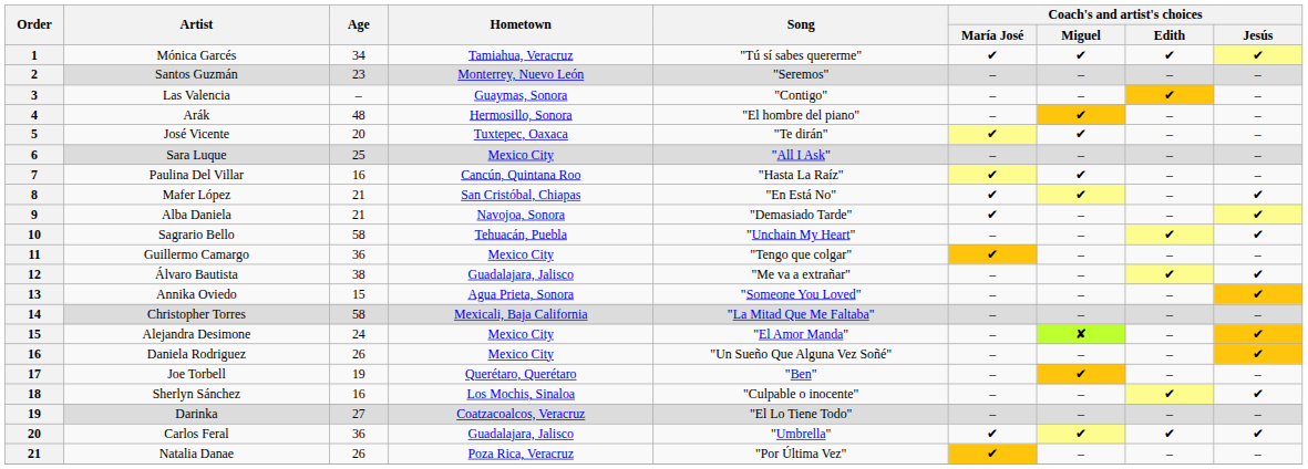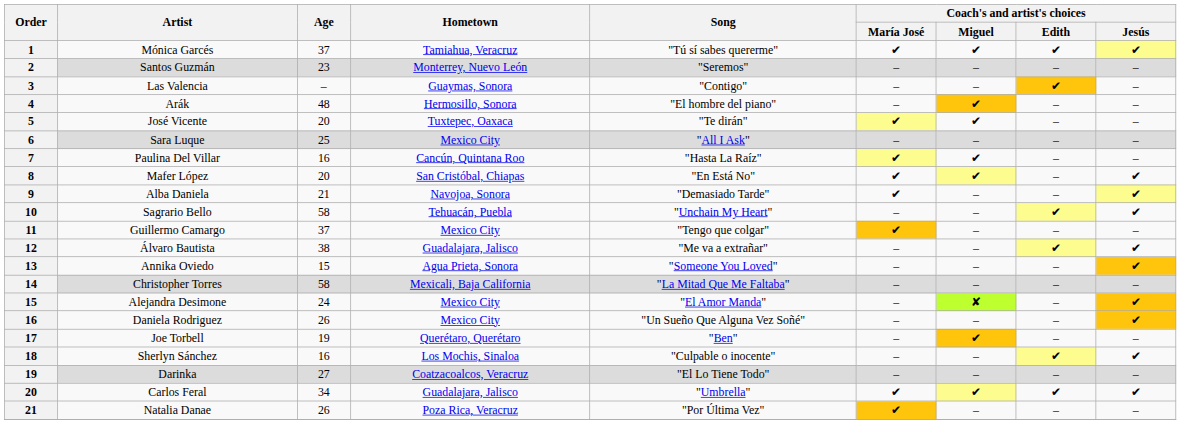Mónica Garcés | Age: 34 -> 37
Mafer López | Age: 21 -> 20
Guillermo Camargo | Age: 36 -> 37
Carlos Feral | Age: 36 -> 34
